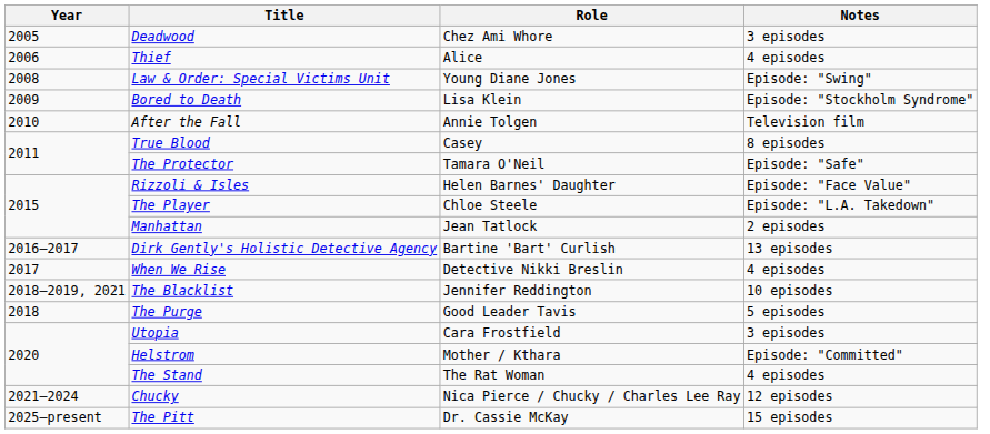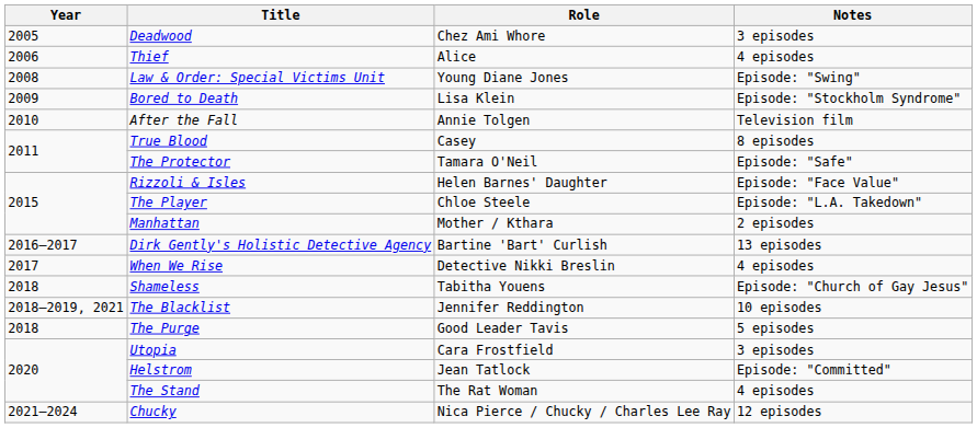Manhattan | Role: Jean Tatlock -> Mother / Kthara
+ row: 2018 | Shameless | Tabitha Youens | Episode: "Church of Gay Jesus"
Helstrom | Role: Mother / Kthara -> Jean Tatlock
- row: 2025–present | The Pitt | Dr. Cassie McKay | 15 episodes
